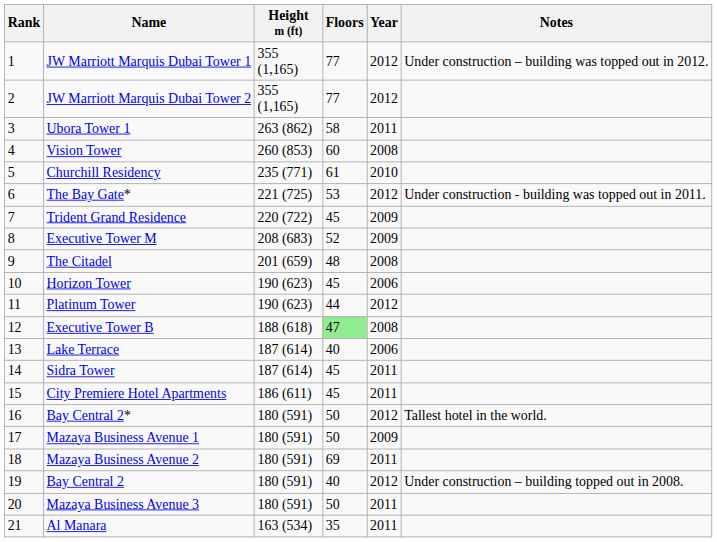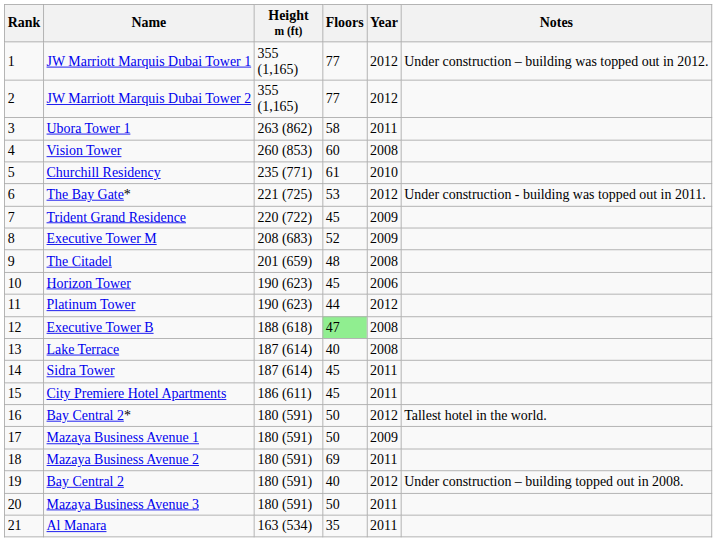Lake Terrace | Year: 2006 -> 2008
